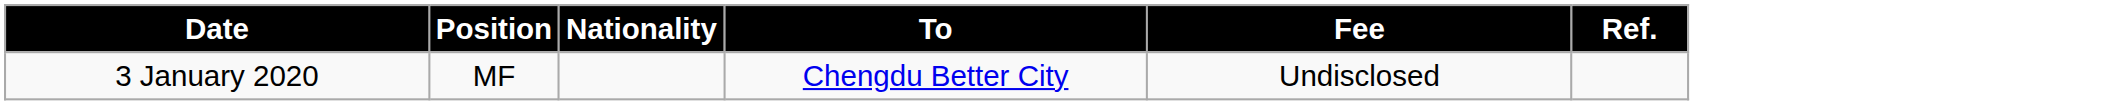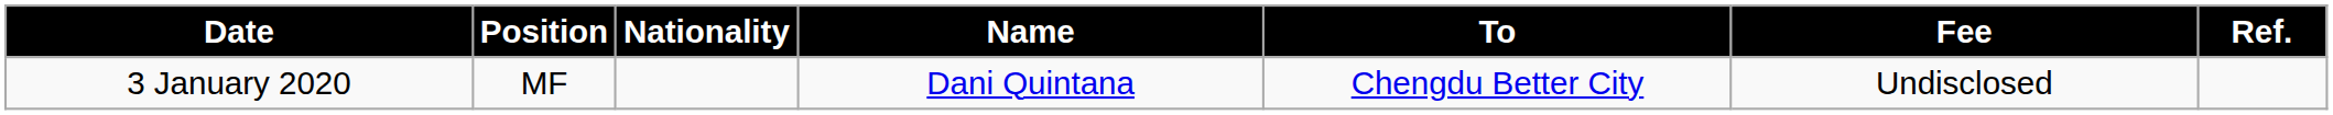+ column: Name | Dani Quintana
